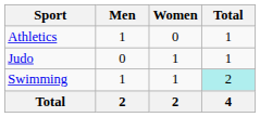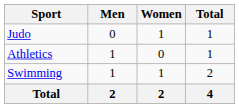rows swapped: Athletics <-> Judo
Swimming | Total: paleturquoise background -> no background
